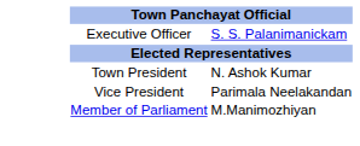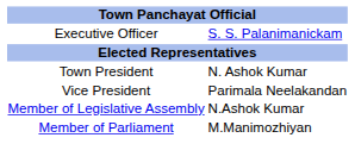+ row: Member of Legislative Assembly | N.Ashok Kumar
